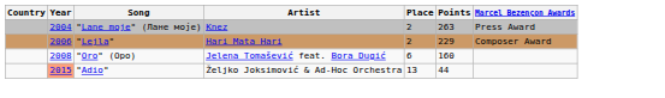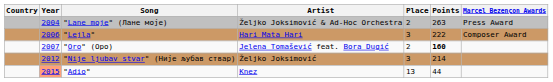"Lane moje" (Лане моје) | Artist: Knez -> Željko Joksimović & Ad-Hoc Orchestra
"Lejla" | Place: 2 -> 3
"Lejla" | Points: 229 -> 222
"Oro" (Оро) | Year: 2008 -> 2007
"Oro" (Оро) | Place: 6 -> 2
"Oro" (Оро) | Points: normal -> bold
+ row: 2012 | "Nije ljubav stvar" (Није љубав ствар) | Željko Joksimović | 3 | 214
"Adio" | Artist: Željko Joksimović & Ad-Hoc Orchestra -> Knez
